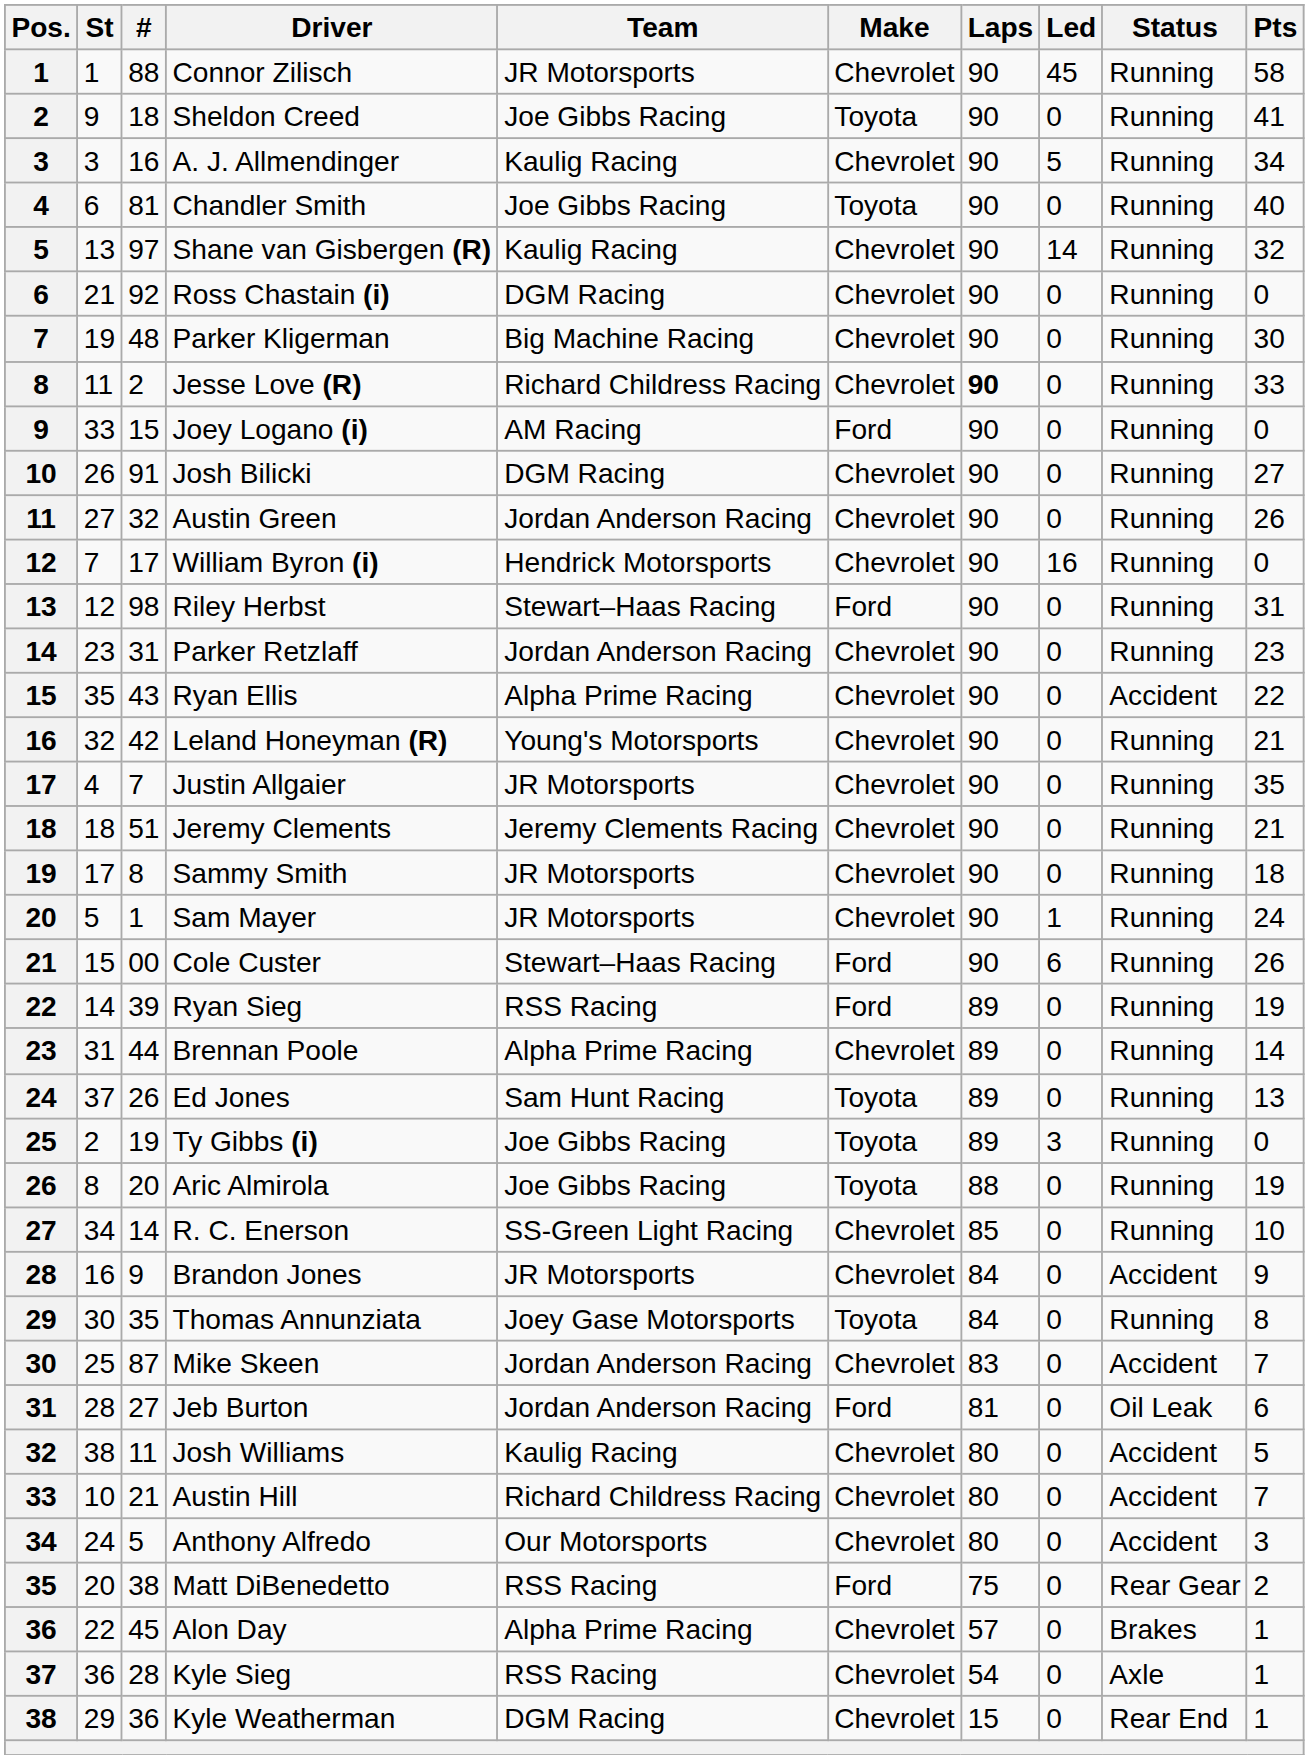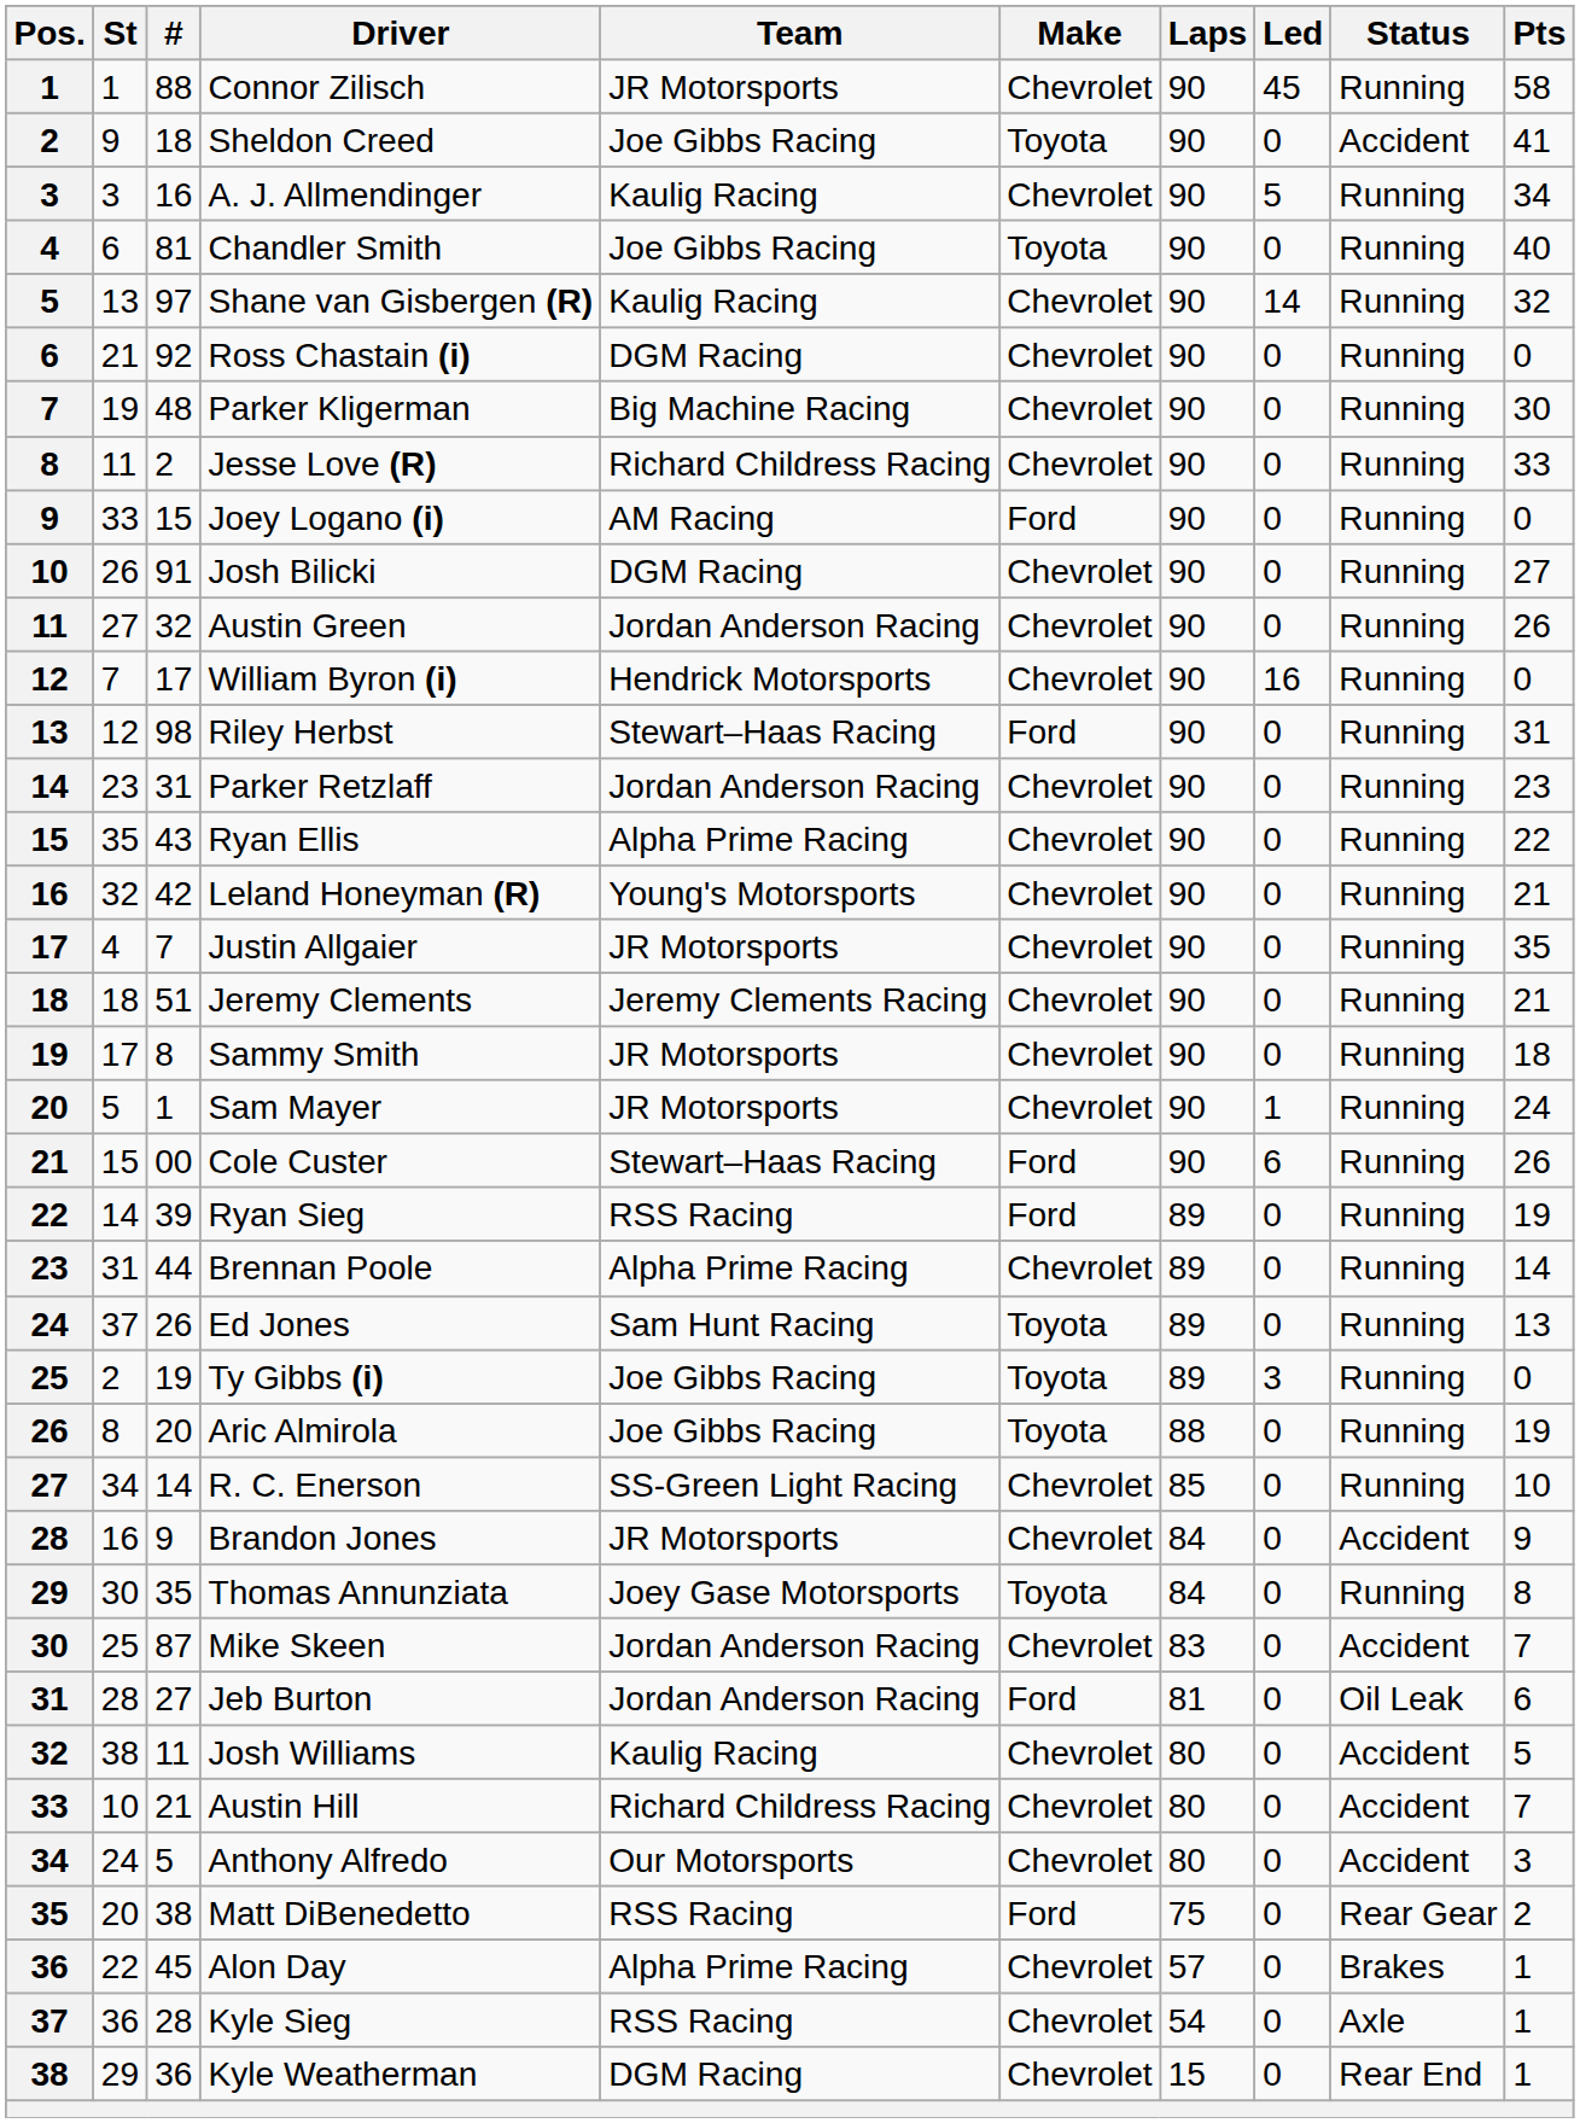Sheldon Creed | Status: Running -> Accident
Jesse Love (R) | Laps: bold -> normal
Ryan Ellis | Status: Accident -> Running
